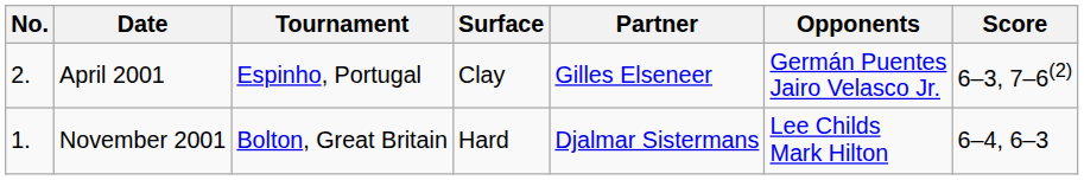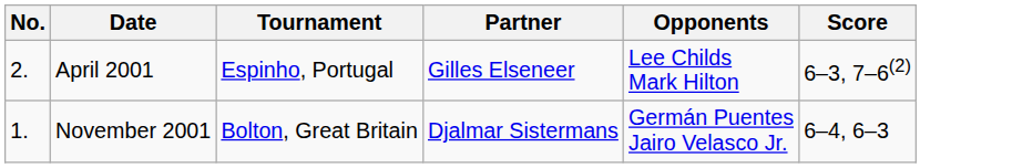- column: Surface | Clay | Hard
April 2001 | Opponents: Germán Puentes Jairo Velasco Jr. -> Lee Childs Mark Hilton
November 2001 | Opponents: Lee Childs Mark Hilton -> Germán Puentes Jairo Velasco Jr.
